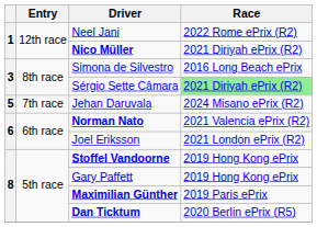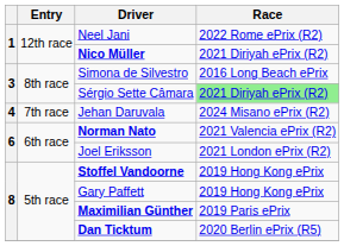Jehan Daruvala | column 1: 5 -> 4
